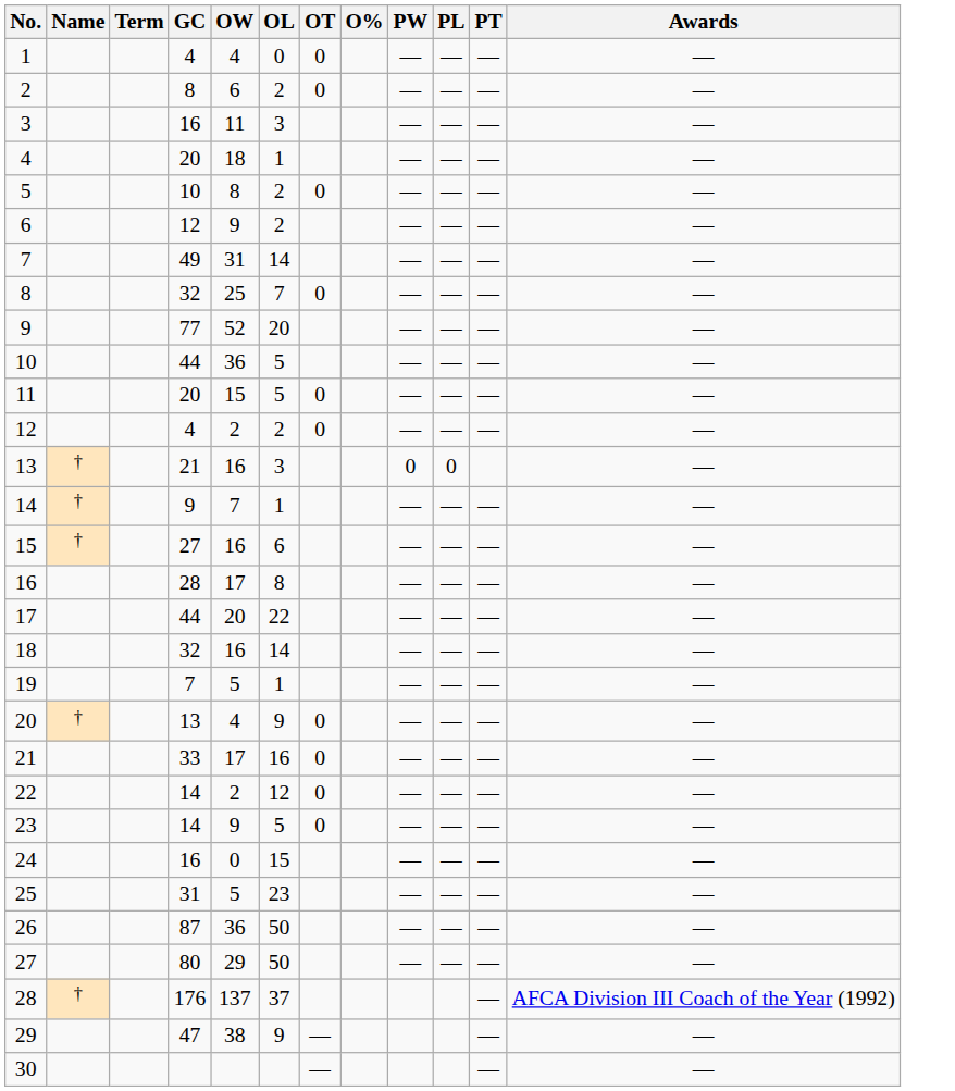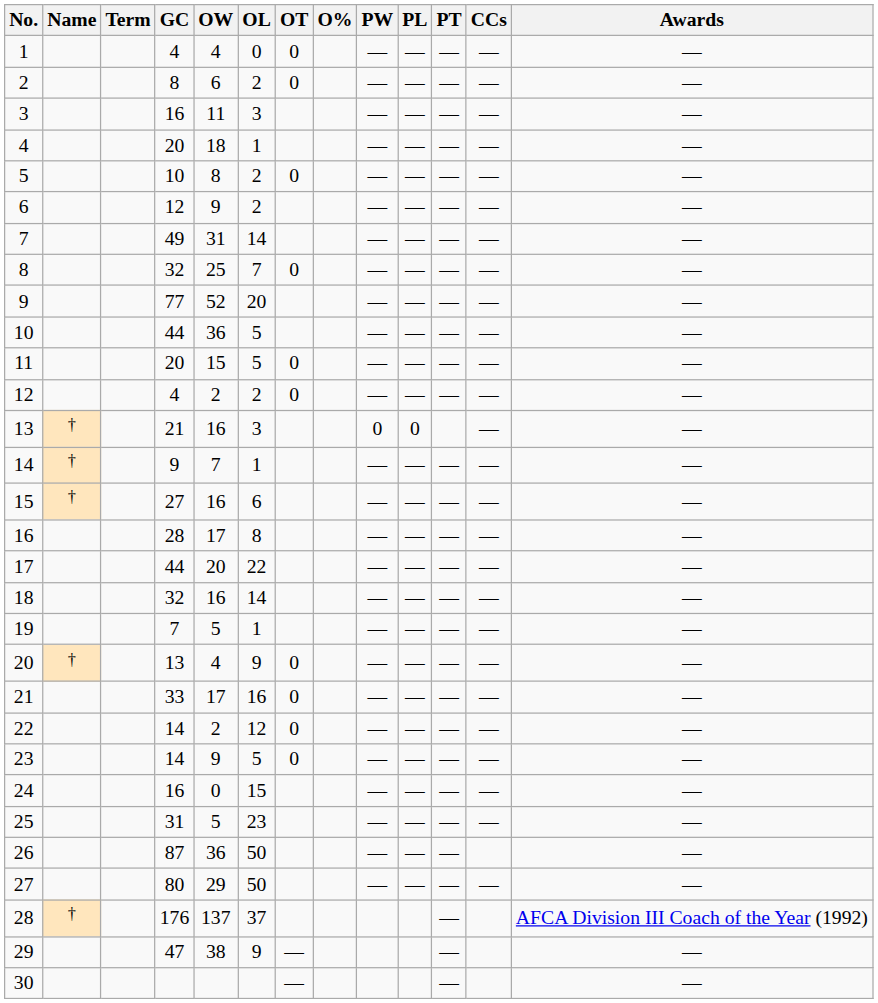+ column: CCs | — | — | — | — | — | — | — | — | — | — | — | — | — | — | — | — | — | — | — | — | — | — | — | — | — | —
